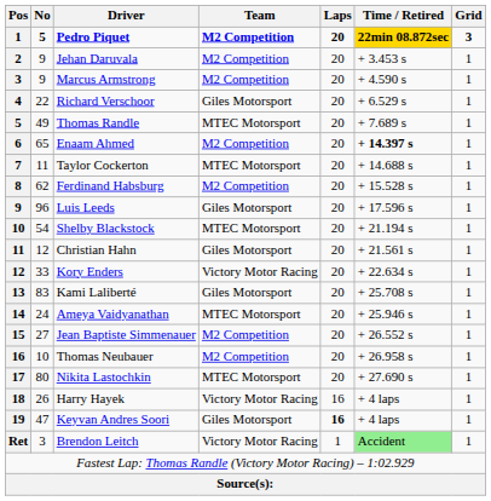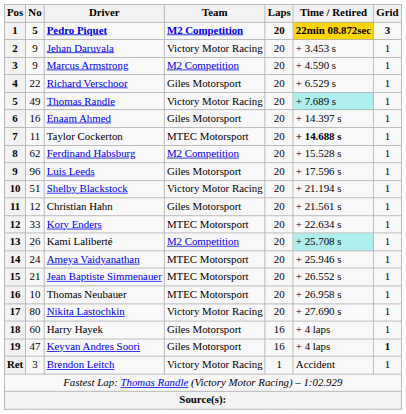Jehan Daruvala | Team: M2 Competition -> Victory Motor Racing
Thomas Randle | Team: MTEC Motorsport -> Victory Motor Racing
Thomas Randle | Time / Retired: no background -> paleturquoise background
Enaam Ahmed | No: 65 -> 16
Enaam Ahmed | Team: M2 Competition -> Giles Motorsport
Enaam Ahmed | Time / Retired: bold -> normal
Taylor Cockerton | Time / Retired: normal -> bold
Shelby Blackstock | No: 54 -> 51
Shelby Blackstock | Team: MTEC Motorsport -> Victory Motor Racing
Kory Enders | Team: Victory Motor Racing -> MTEC Motorsport
Kami Laliberté | No: 83 -> 26
Kami Laliberté | Team: Giles Motorsport -> M2 Competition
Kami Laliberté | Time / Retired: no background -> paleturquoise background
Jean Baptiste Simmenauer | No: 27 -> 21
Jean Baptiste Simmenauer | Team: M2 Competition -> MTEC Motorsport
Thomas Neubauer | Team: M2 Competition -> MTEC Motorsport
Nikita Lastochkin | Team: MTEC Motorsport -> Victory Motor Racing
Harry Hayek | No: 26 -> 60
Harry Hayek | Team: Victory Motor Racing -> Giles Motorsport
Keyvan Andres Soori | Laps: bold -> normal
Keyvan Andres Soori | Grid: normal -> bold
Brendon Leitch | Time / Retired: lightgreen background -> no background
